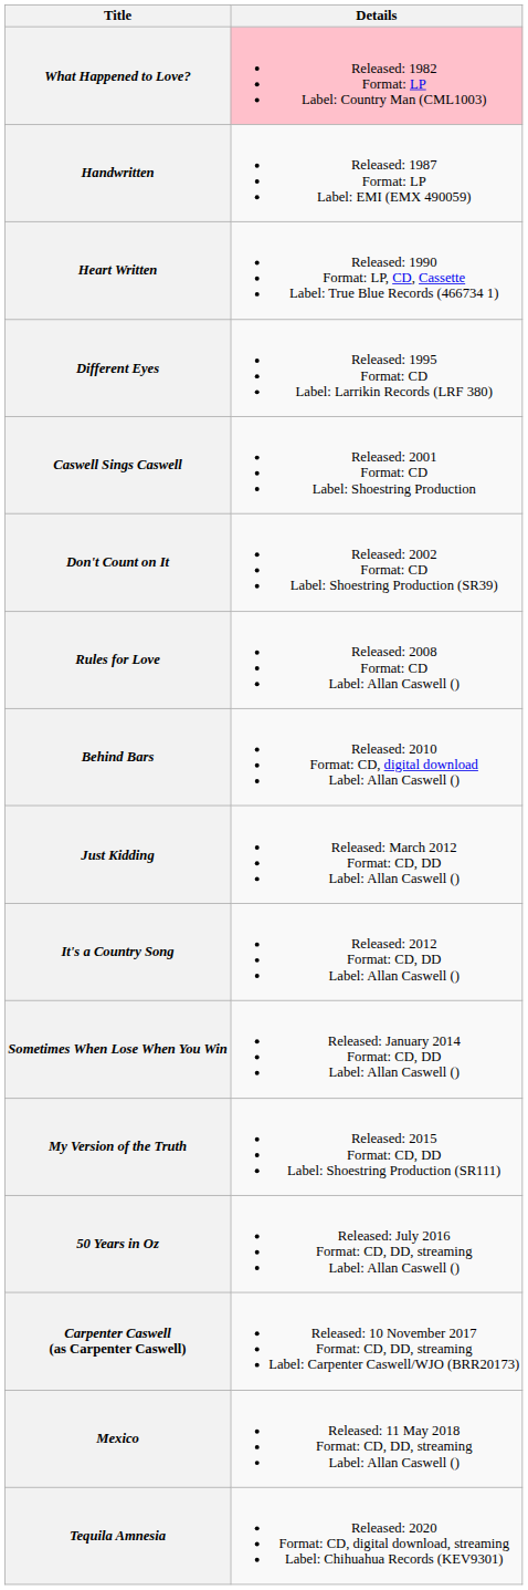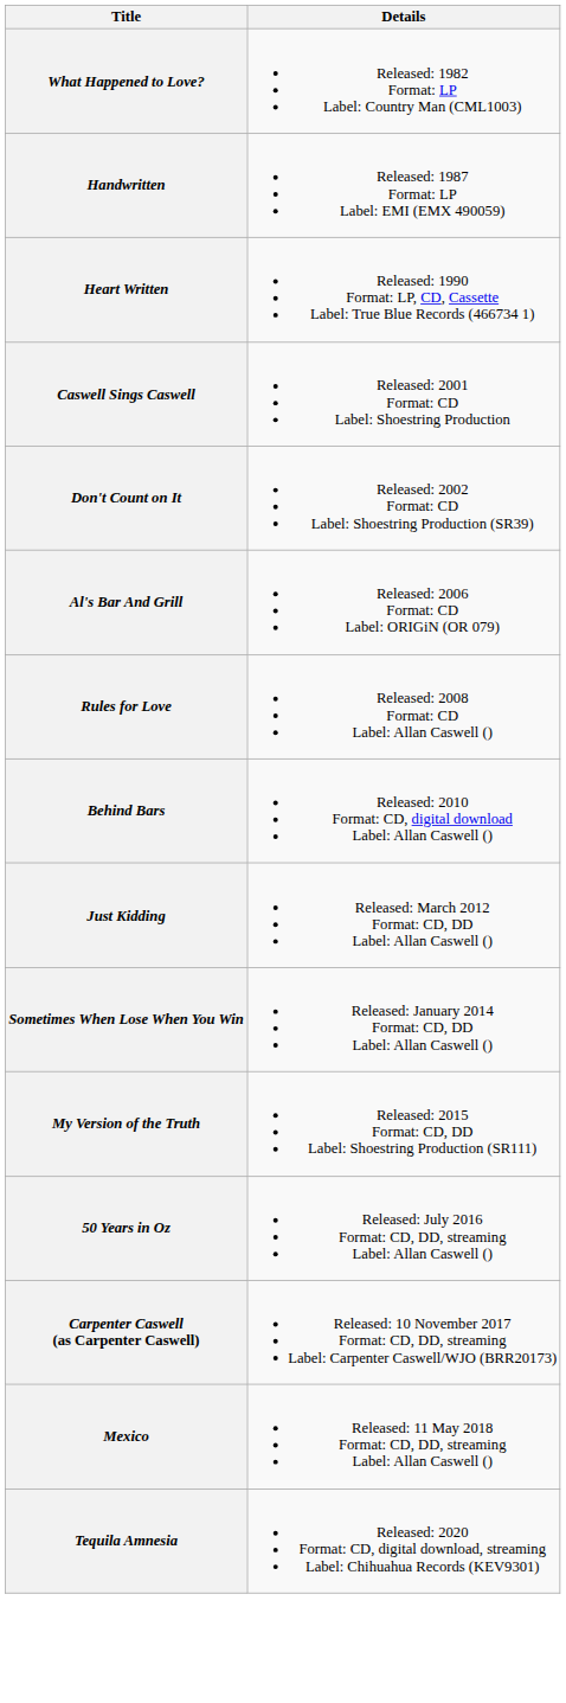What Happened to Love? | Details: pink background -> no background
- row: Different Eyes | Released: 1995 Format: CD Label: Larrikin Records (LRF 380)
+ row: Al's Bar And Grill | Released: 2006 Format: CD Label: ORIGiN (OR 079)
- row: It's a Country Song | Released: 2012 Format: CD, DD Label: Allan Caswell ()
